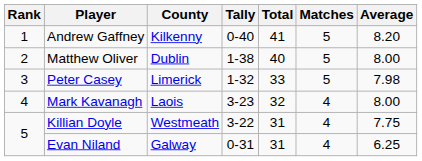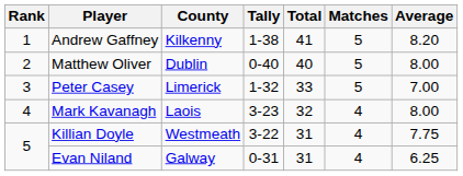Andrew Gaffney | Tally: 0-40 -> 1-38
Matthew Oliver | Tally: 1-38 -> 0-40
Peter Casey | Average: 7.98 -> 7.00
